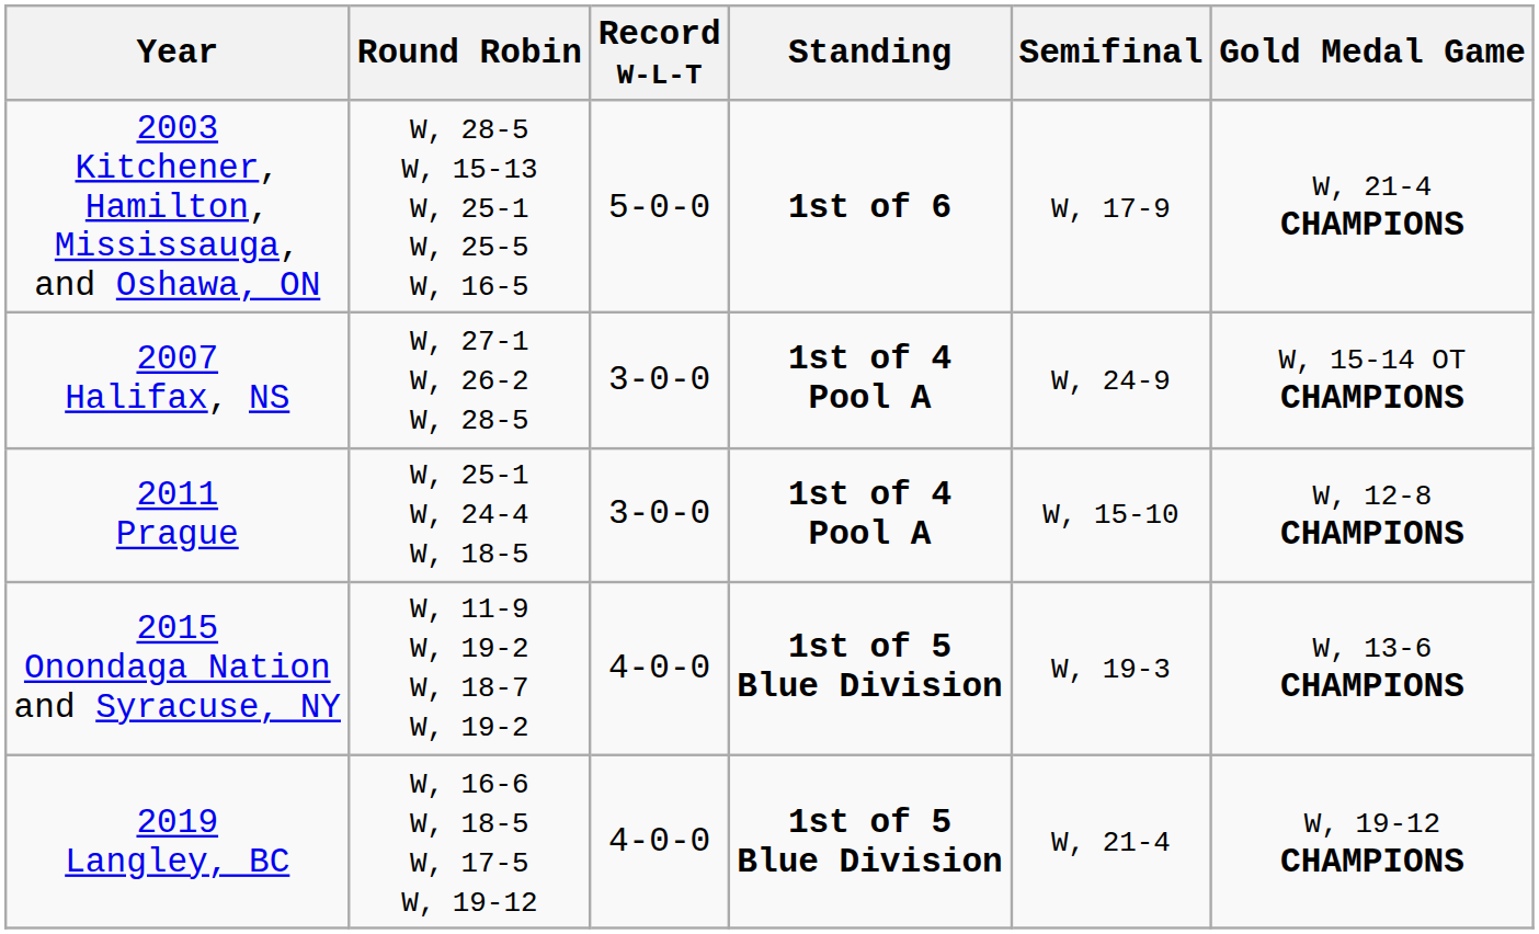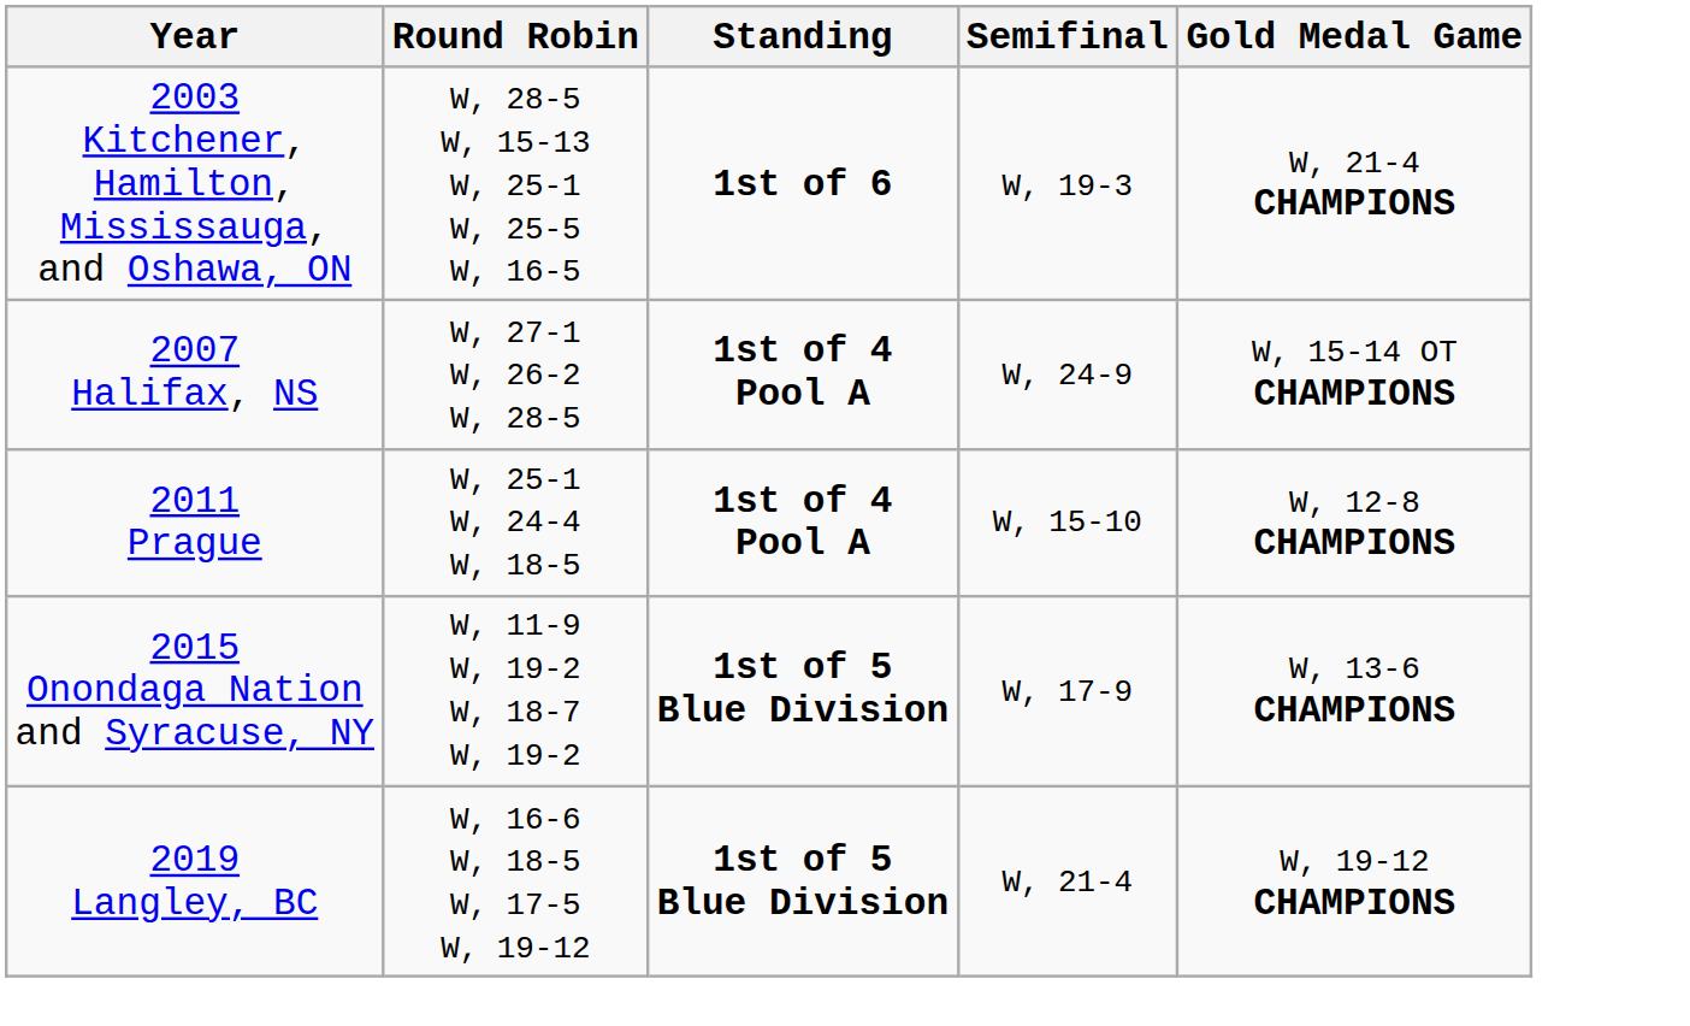- column: Record W-L-T | 5-0-0 | 3-0-0 | 3-0-0 | 4-0-0 | 4-0-0
2003 Kitchener, Hamilton, Mississauga, and Oshawa, ON | Semifinal: W, 17-9 -> W, 19-3
2015 Onondaga Nation and Syracuse, NY | Semifinal: W, 19-3 -> W, 17-9
